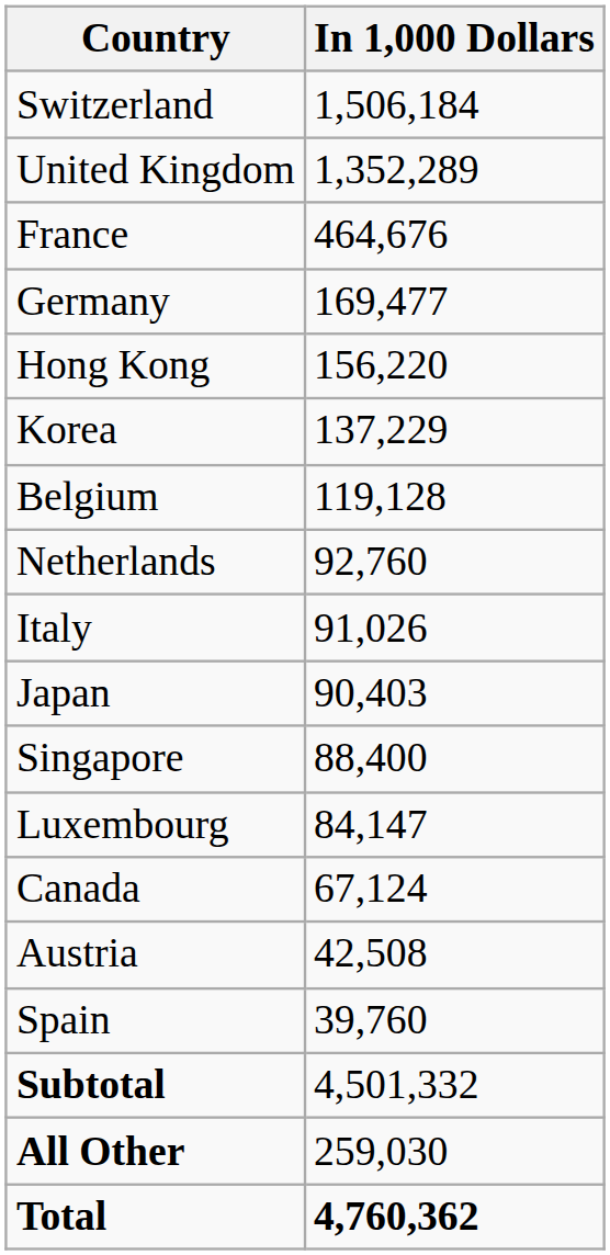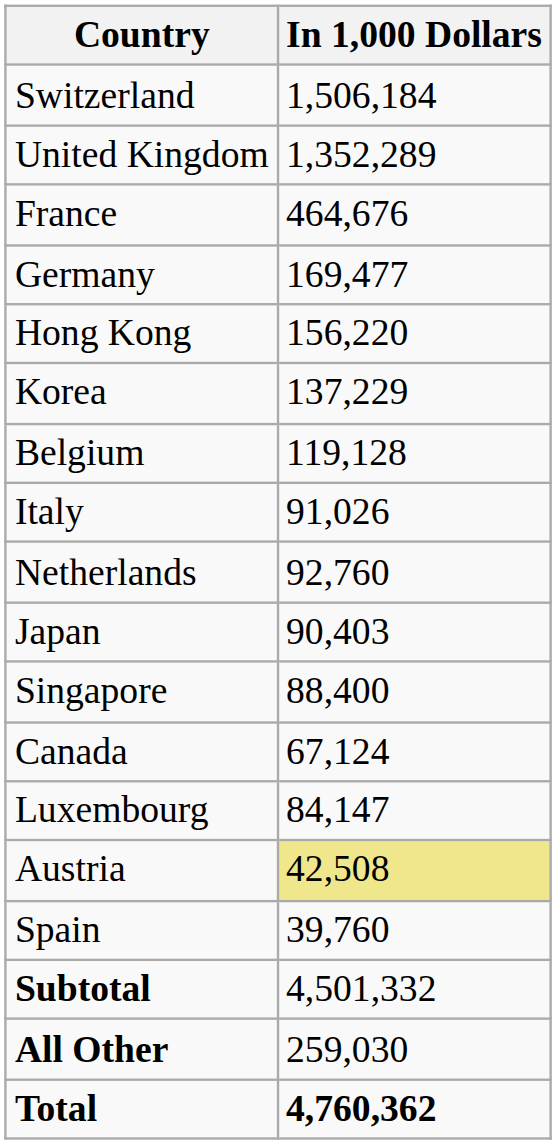rows swapped: Netherlands <-> Italy
rows swapped: Luxembourg <-> Canada
Austria | In 1,000 Dollars: no background -> khaki background
